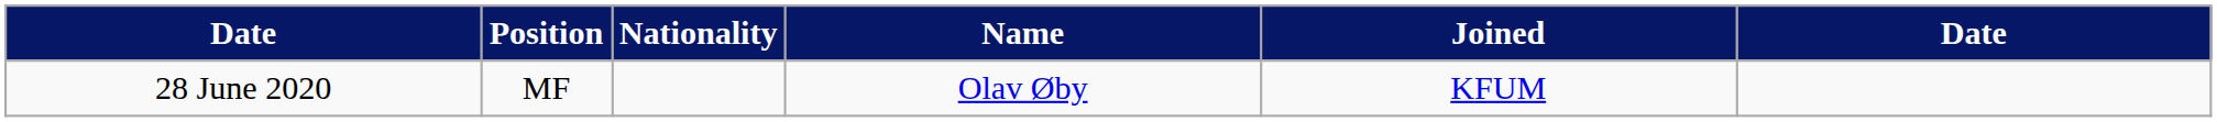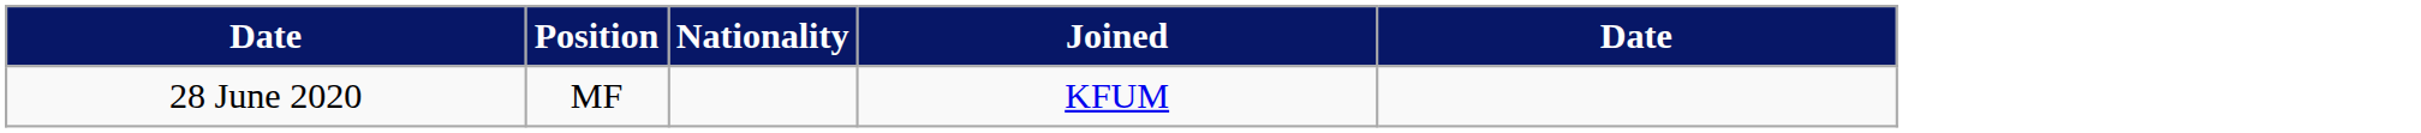- column: Name | Olav Øby
